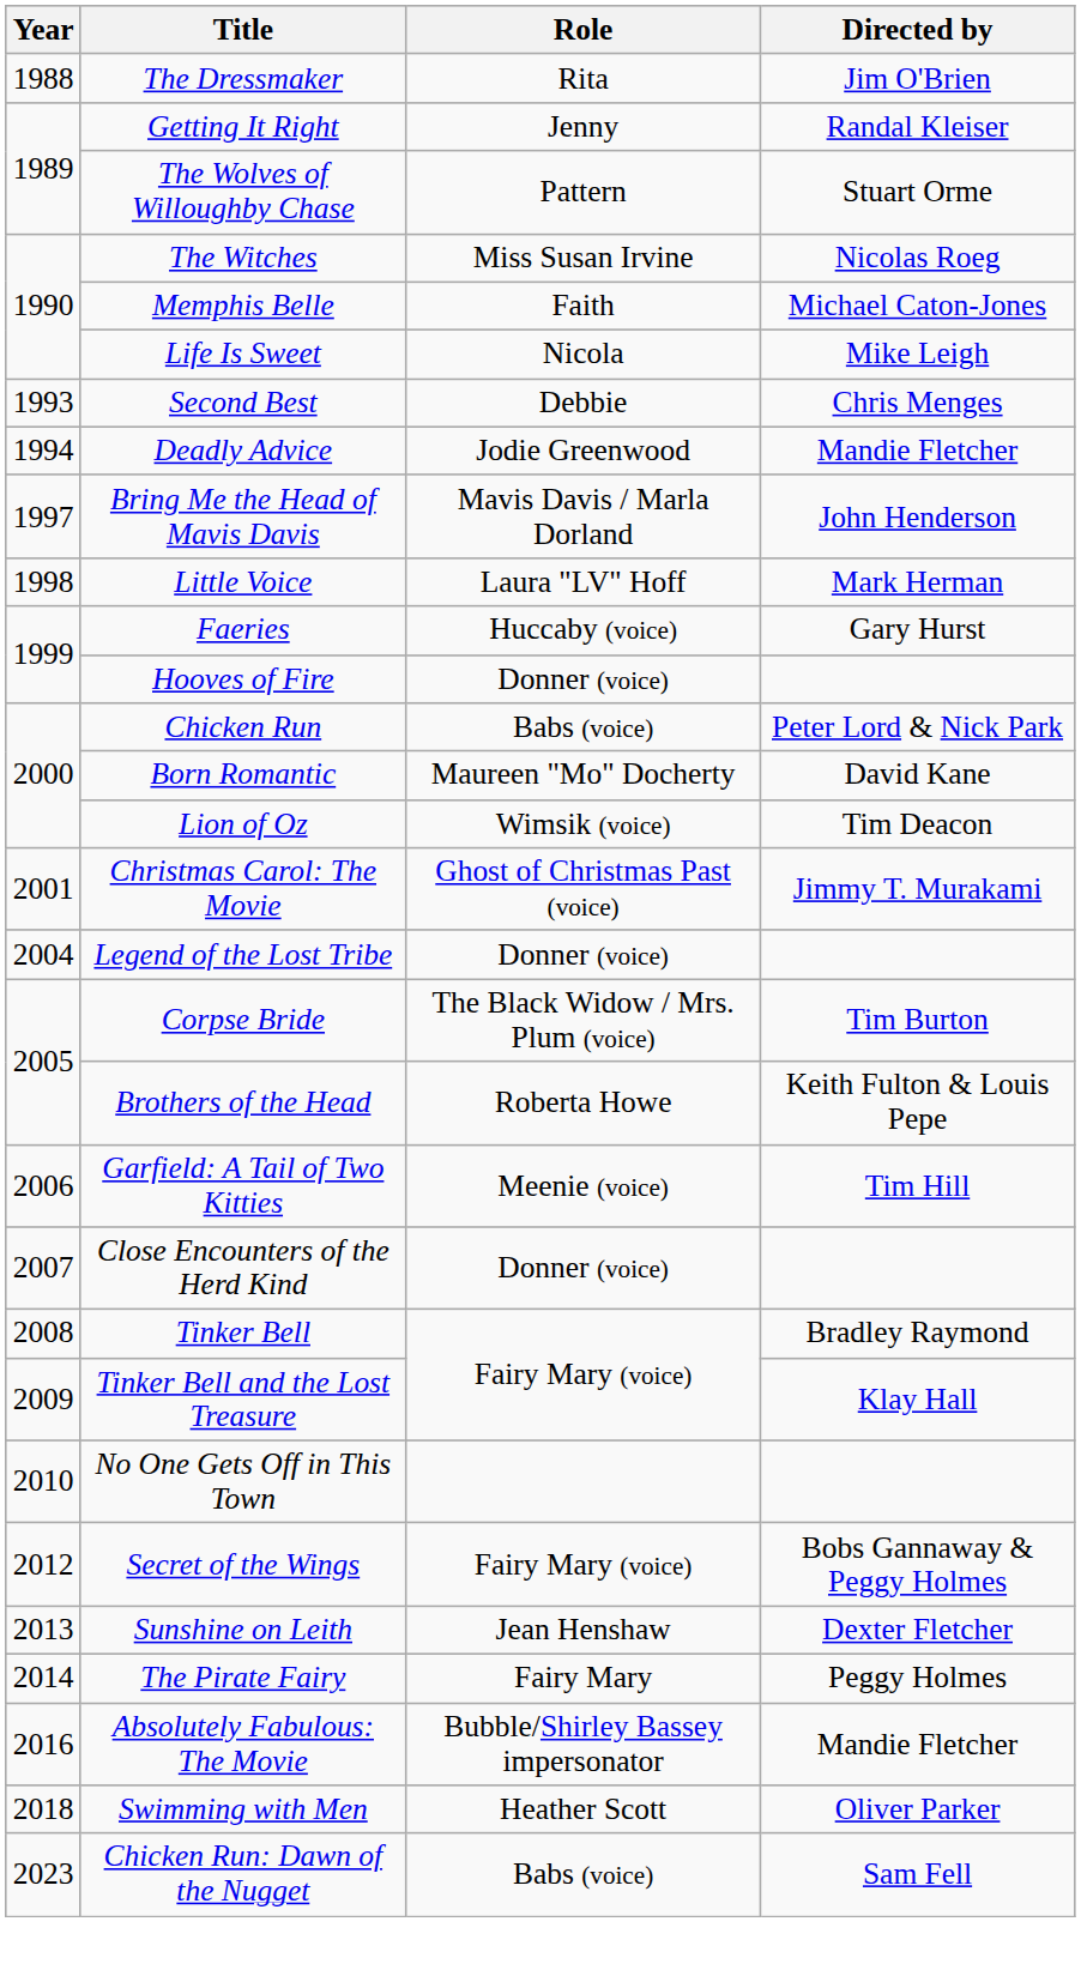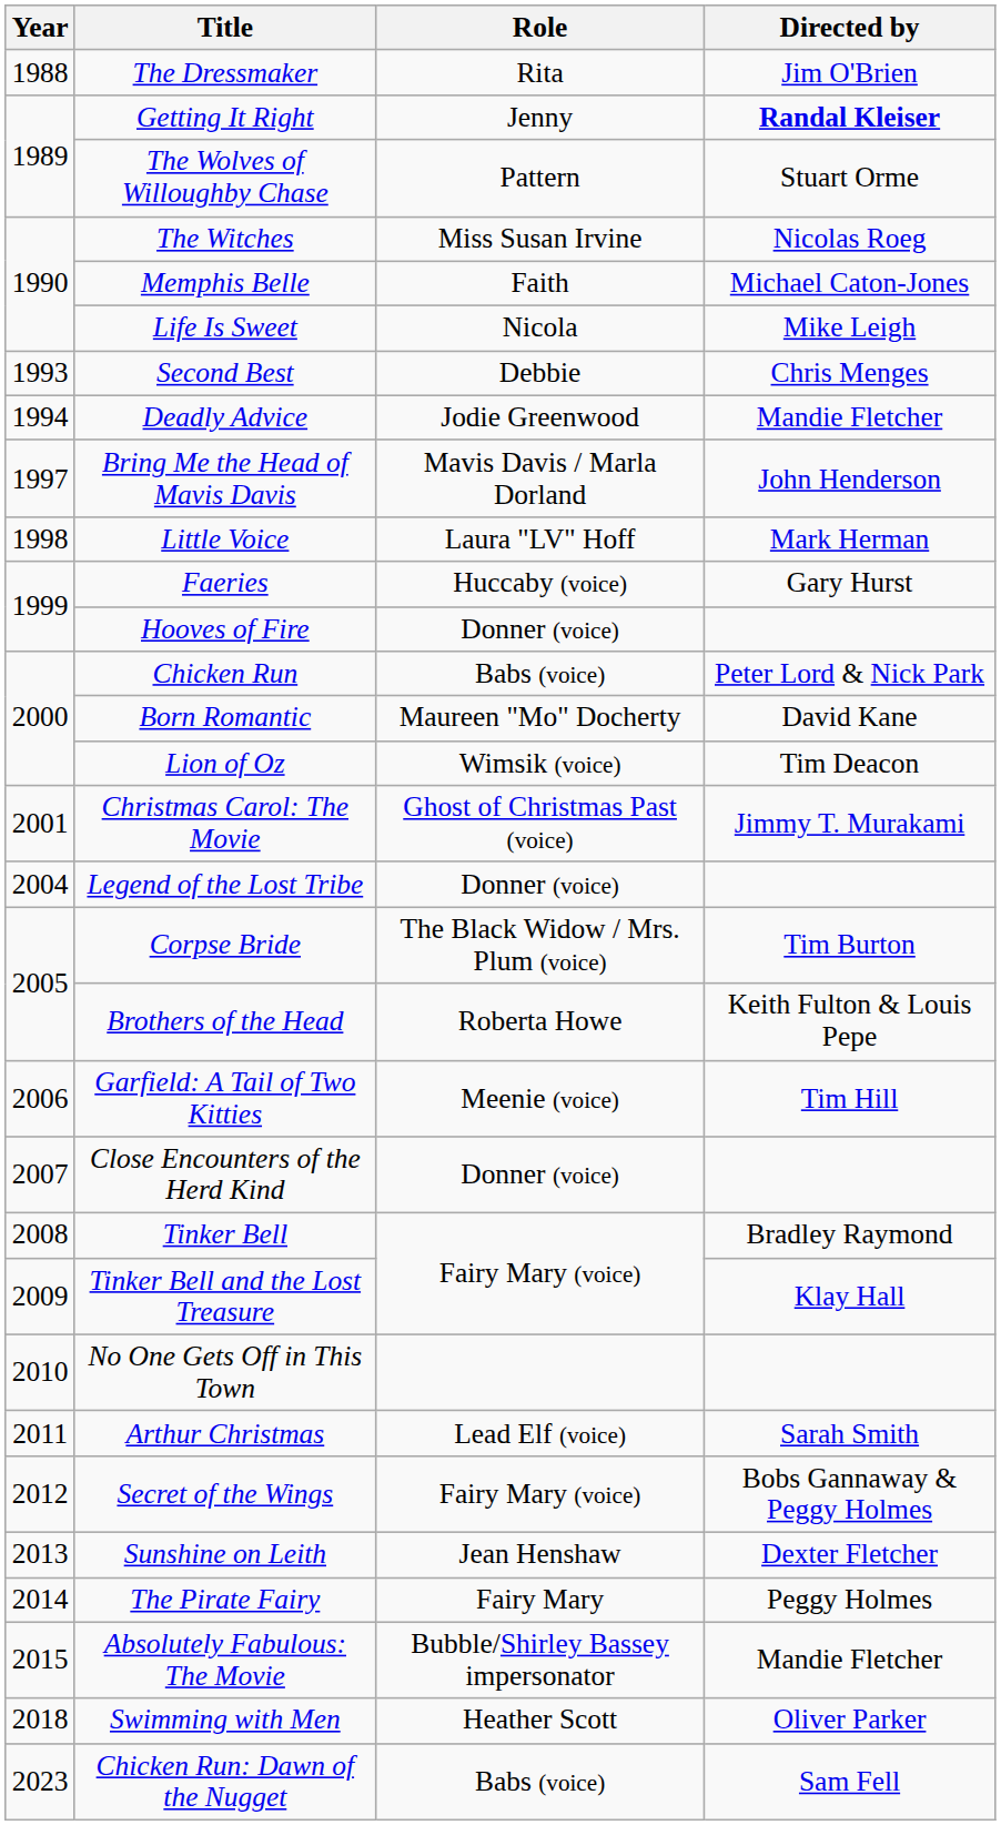Getting It Right | Directed by: normal -> bold
+ row: 2011 | Arthur Christmas | Lead Elf (voice) | Sarah Smith
Absolutely Fabulous: The Movie | Year: 2016 -> 2015
